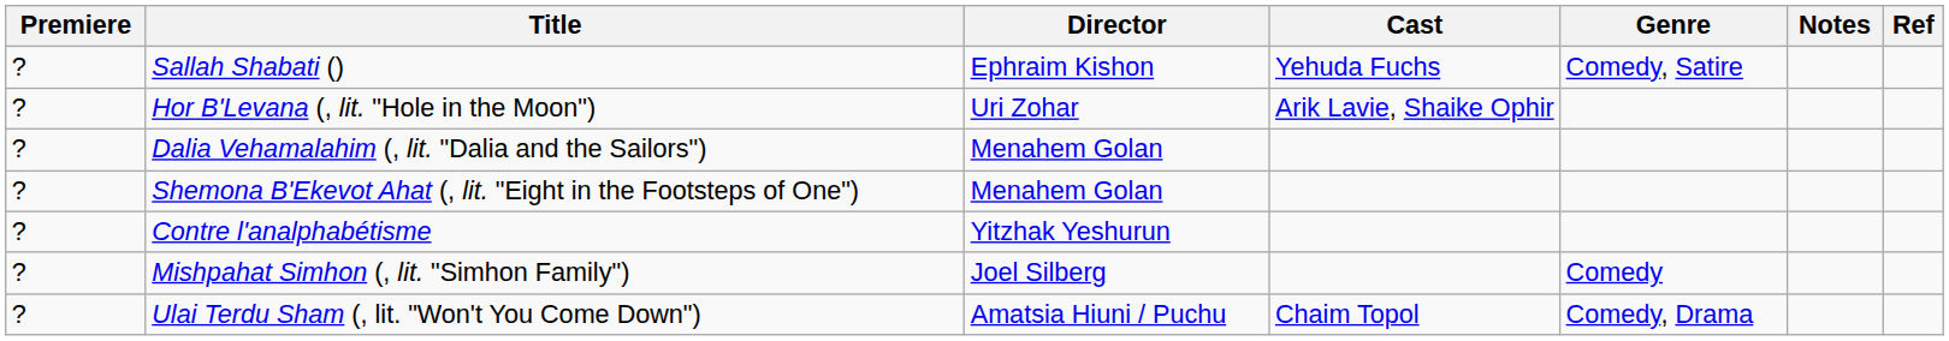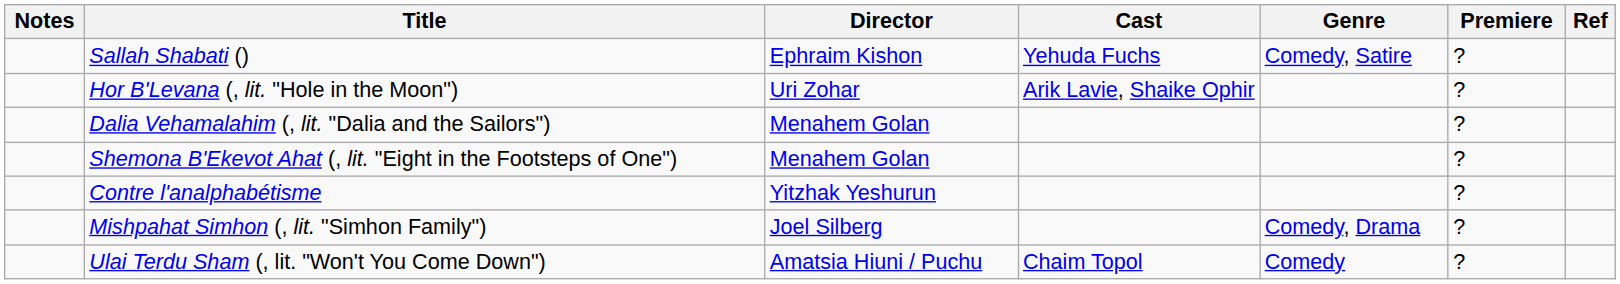columns swapped: Premiere <-> Notes
Mishpahat Simhon (, lit. "Simhon Family") | Genre: Comedy -> Comedy, Drama
Ulai Terdu Sham (, lit. "Won't You Come Down") | Genre: Comedy, Drama -> Comedy
